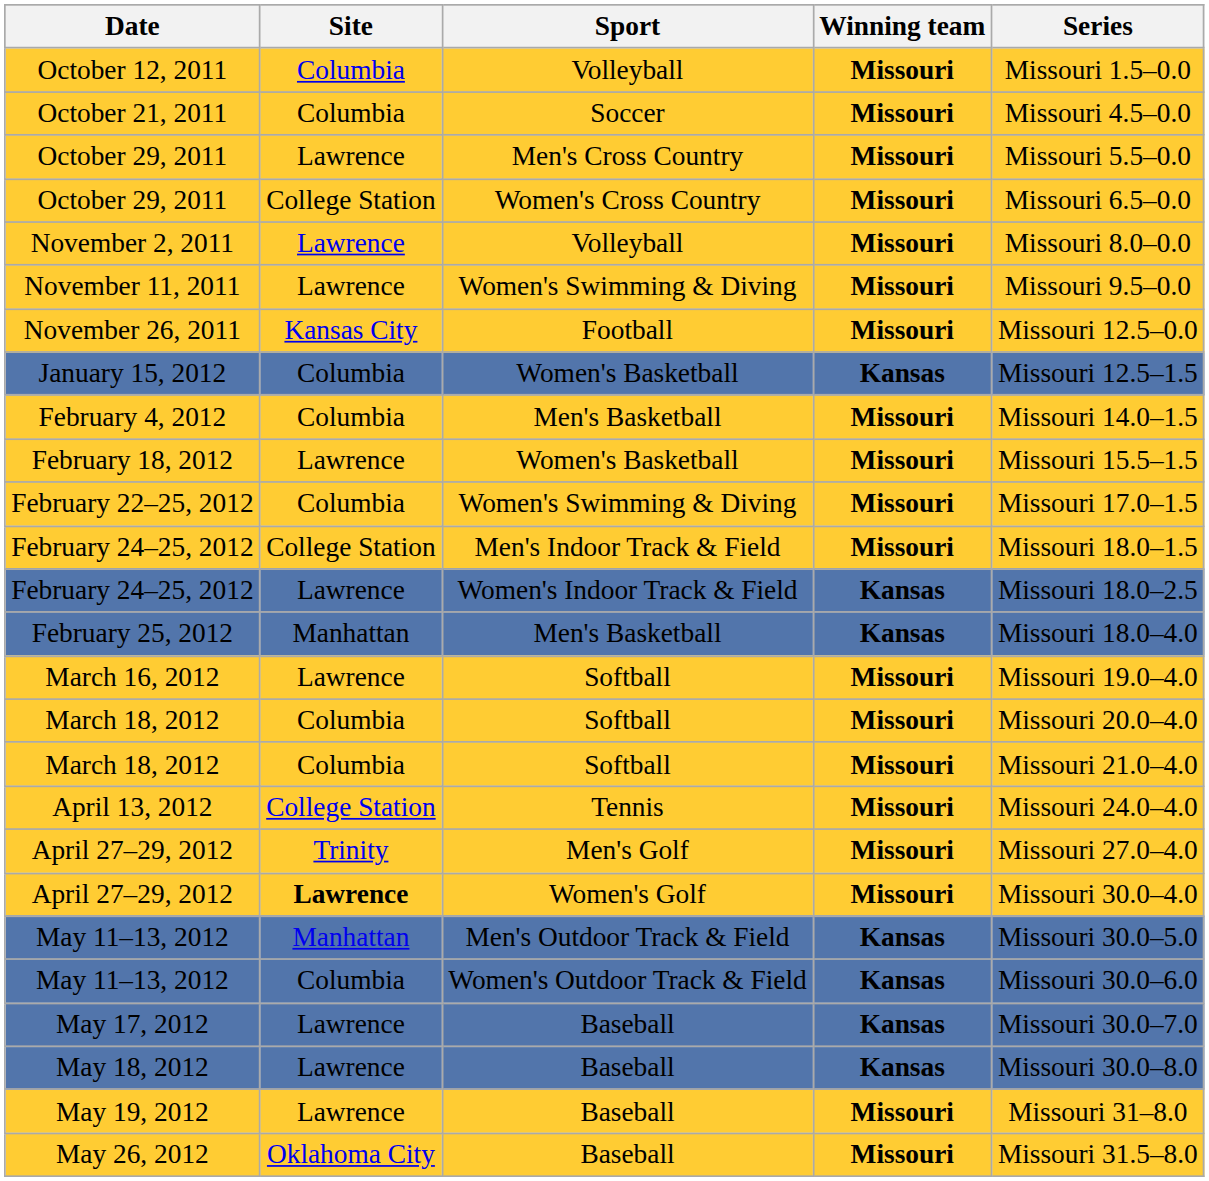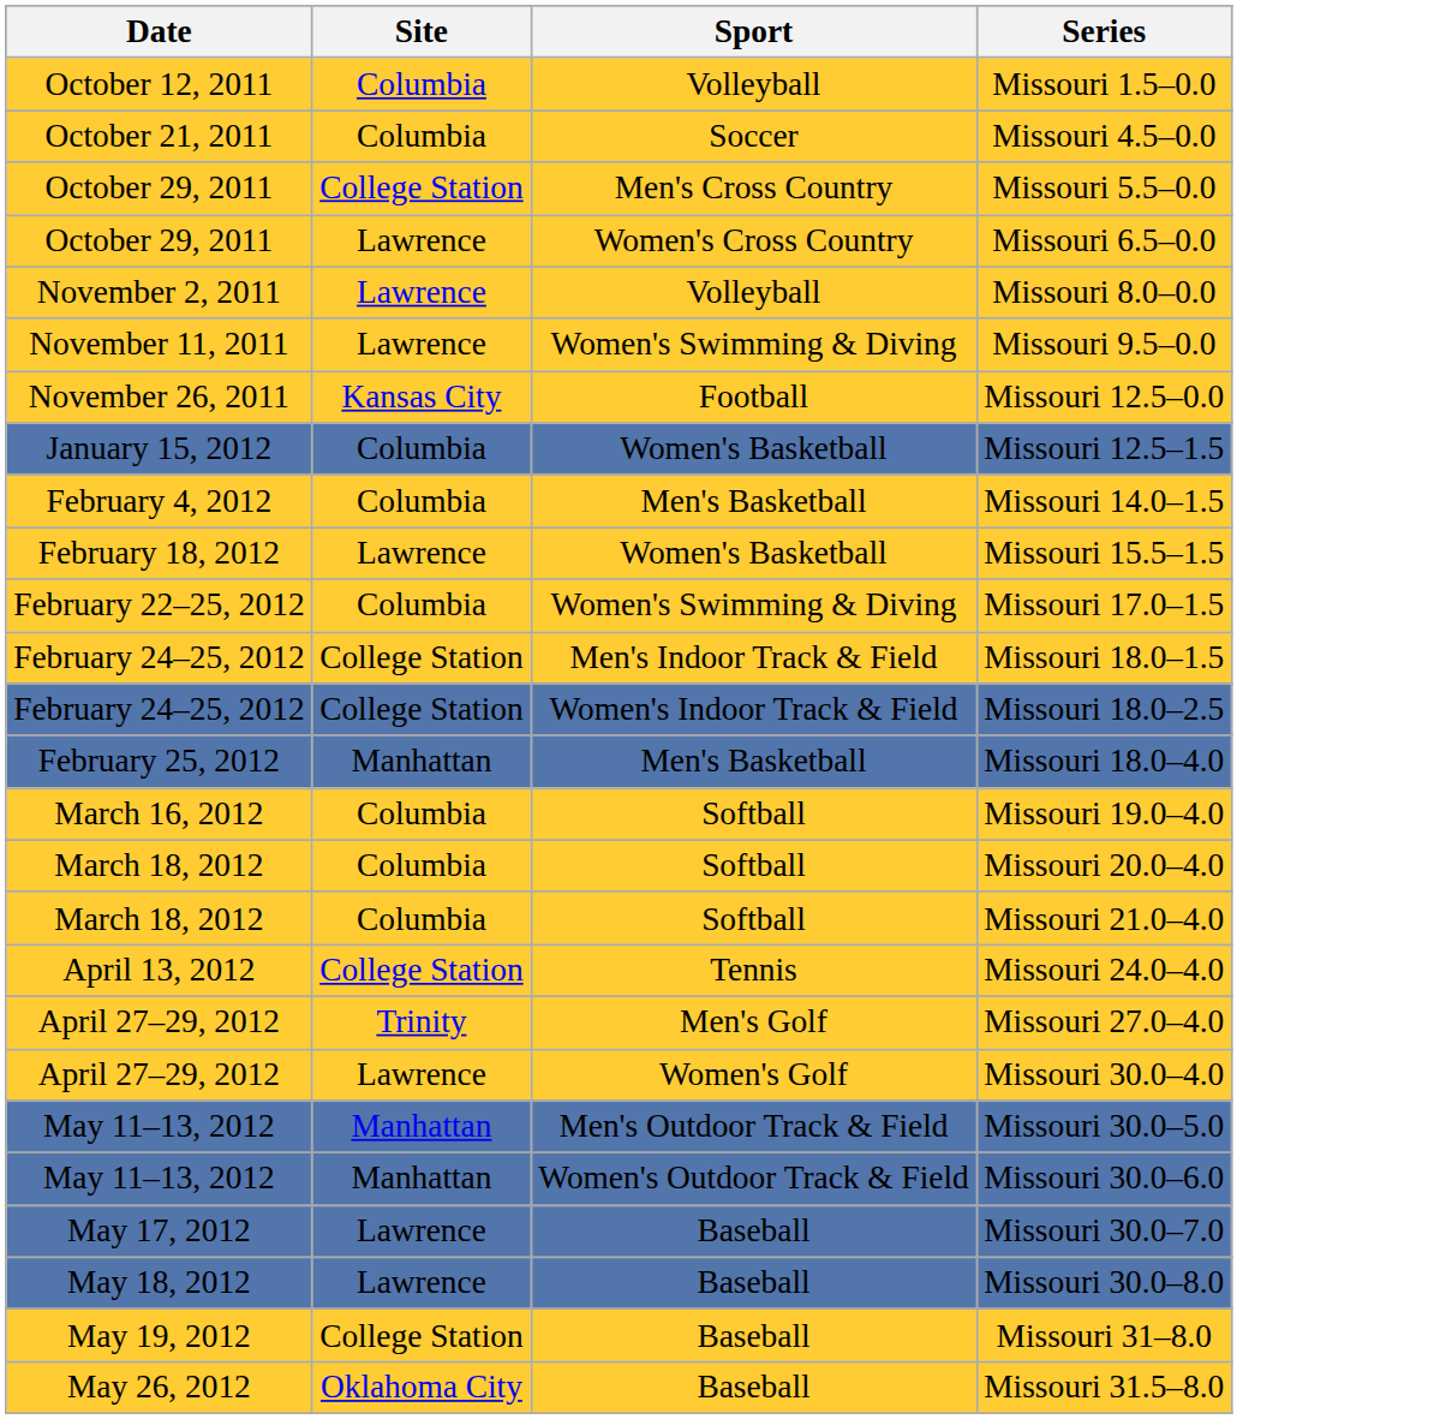- column: Winning team | Missouri | Missouri | Missouri | Missouri | Missouri | Missouri | Missouri | Kansas | Missouri | Missouri | Missouri | Missouri | Kansas | Kansas | Missouri | Missouri | Missouri | Missouri | Missouri | Missouri | Kansas | Kansas | Kansas | Kansas | Missouri | Missouri
October 29, 2011 / Men's Cross Country | Site: Lawrence -> College Station
October 29, 2011 / Women's Cross Country | Site: College Station -> Lawrence
February 24–25, 2012 / Women's Indoor Track & Field | Site: Lawrence -> College Station
March 16, 2012 | Site: Lawrence -> Columbia
April 27–29, 2012 / Women's Golf | Site: bold -> normal
May 11–13, 2012 / Women's Outdoor Track & Field | Site: Columbia -> Manhattan
May 19, 2012 | Site: Lawrence -> College Station
